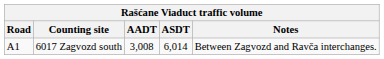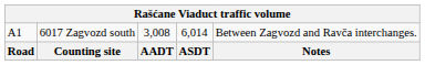rows swapped: Road <-> A1
